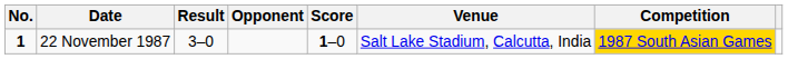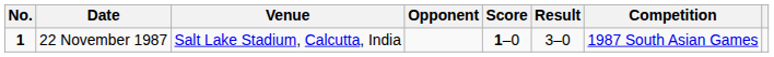columns swapped: Venue <-> Result
22 November 1987 | Competition: gold background -> no background
